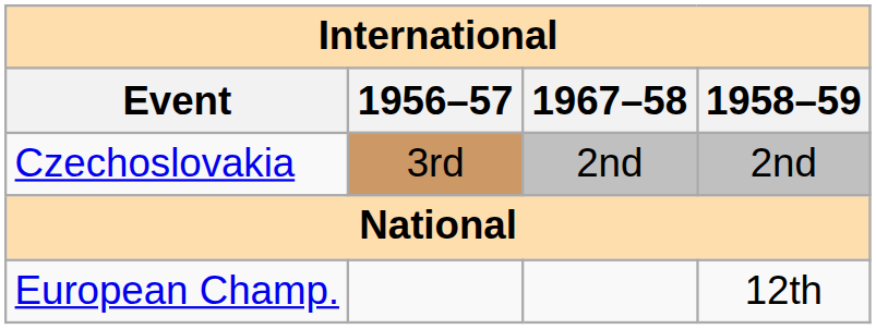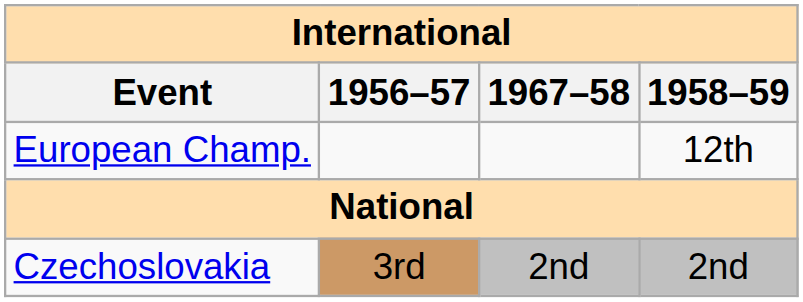rows swapped: European Champ. <-> Czechoslovakia
